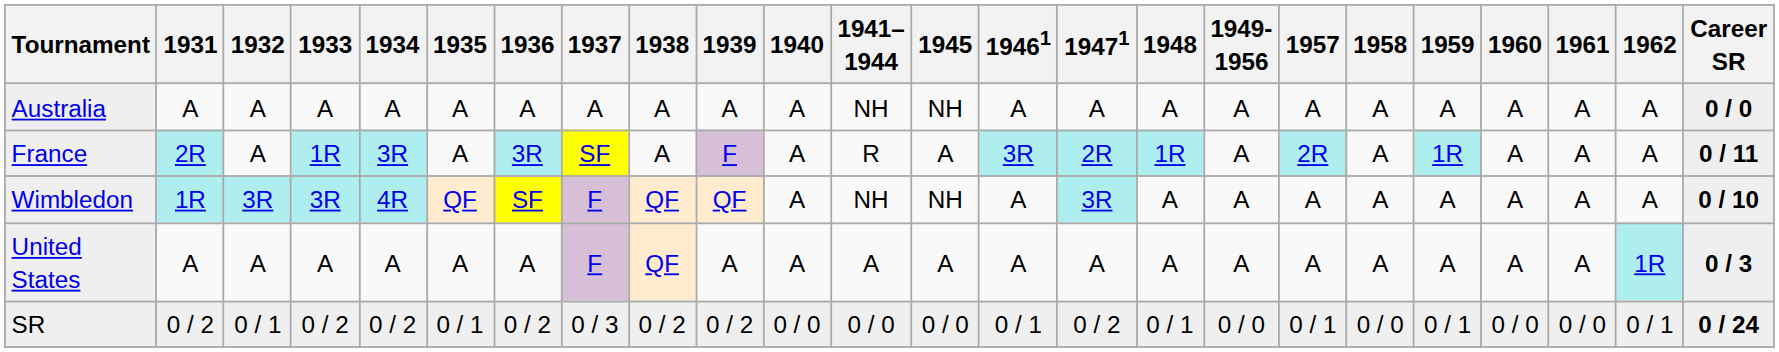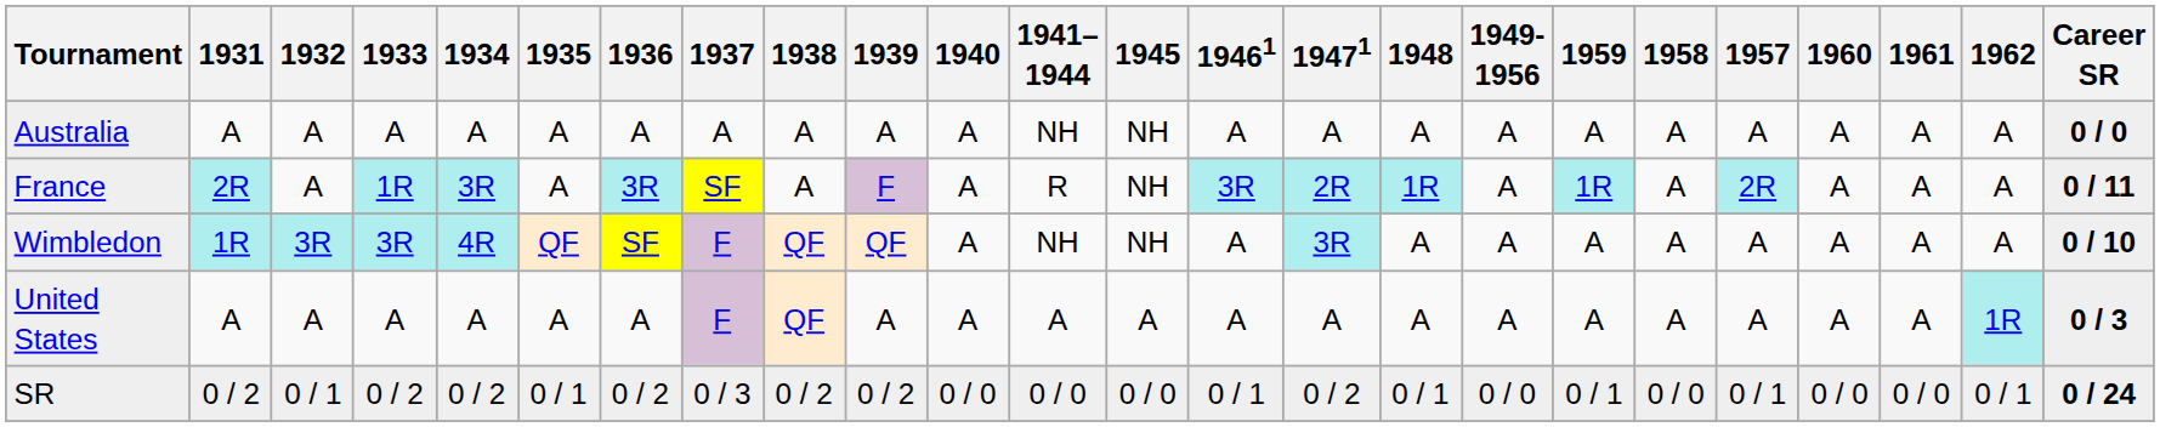columns swapped: 1957 <-> 1959
France | 1945: A -> NH
